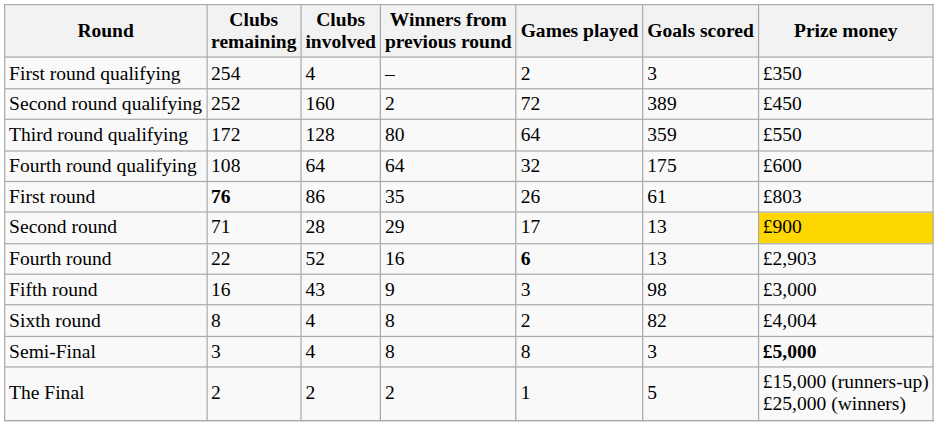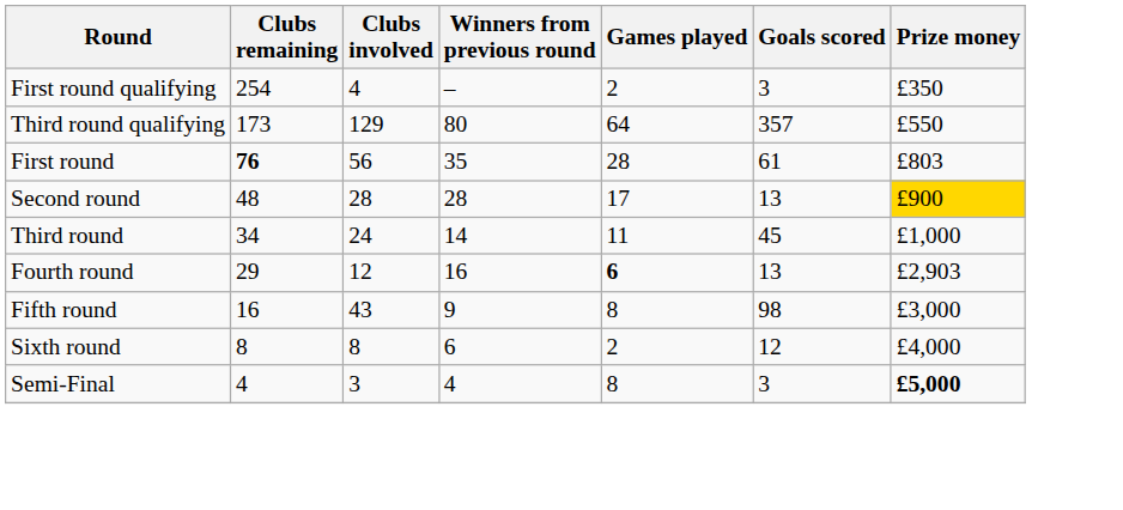- row: Second round qualifying | 252 | 160 | 2 | 72 | 389 | £450
Third round qualifying | Clubs remaining: 172 -> 173
Third round qualifying | Clubs involved: 128 -> 129
Third round qualifying | Goals scored: 359 -> 357
- row: Fourth round qualifying | 108 | 64 | 64 | 32 | 175 | £600
First round | Clubs involved: 86 -> 56
First round | Games played: 26 -> 28
Second round | Clubs remaining: 71 -> 48
Second round | Winners from previous round: 29 -> 28
+ row: Third round | 34 | 24 | 14 | 11 | 45 | £1,000
Fourth round | Clubs remaining: 22 -> 29
Fourth round | Clubs involved: 52 -> 12
Fifth round | Games played: 3 -> 8
Sixth round | Clubs involved: 4 -> 8
Sixth round | Winners from previous round: 8 -> 6
Sixth round | Goals scored: 82 -> 12
Sixth round | Prize money: £4,004 -> £4,000
Semi-Final | Clubs remaining: 3 -> 4
Semi-Final | Clubs involved: 4 -> 3
Semi-Final | Winners from previous round: 8 -> 4
- row: The Final | 2 | 2 | 2 | 1 | 5 | £15,000 (runners-up) £25,000 (winners)
